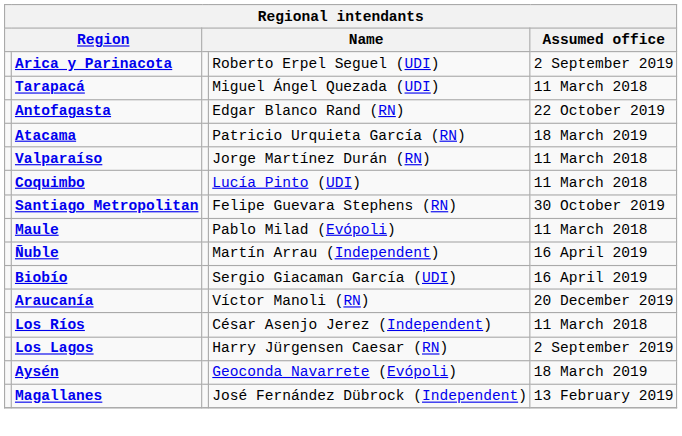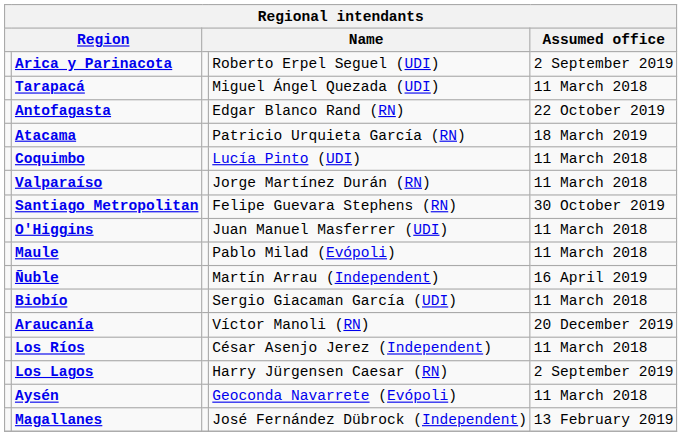rows swapped: Coquimbo <-> Valparaíso
+ row: O'Higgins | Juan Manuel Masferrer (UDI) | 11 March 2018
Biobío | Assumed office: 16 April 2019 -> 11 March 2018
Aysén | Assumed office: 18 March 2019 -> 11 March 2018
